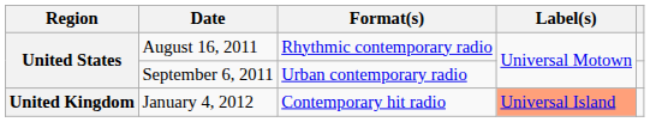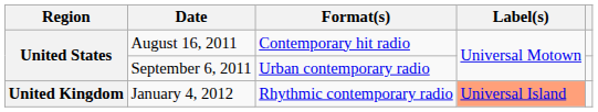August 16, 2011 | Format(s): Rhythmic contemporary radio -> Contemporary hit radio
January 4, 2012 | Format(s): Contemporary hit radio -> Rhythmic contemporary radio
